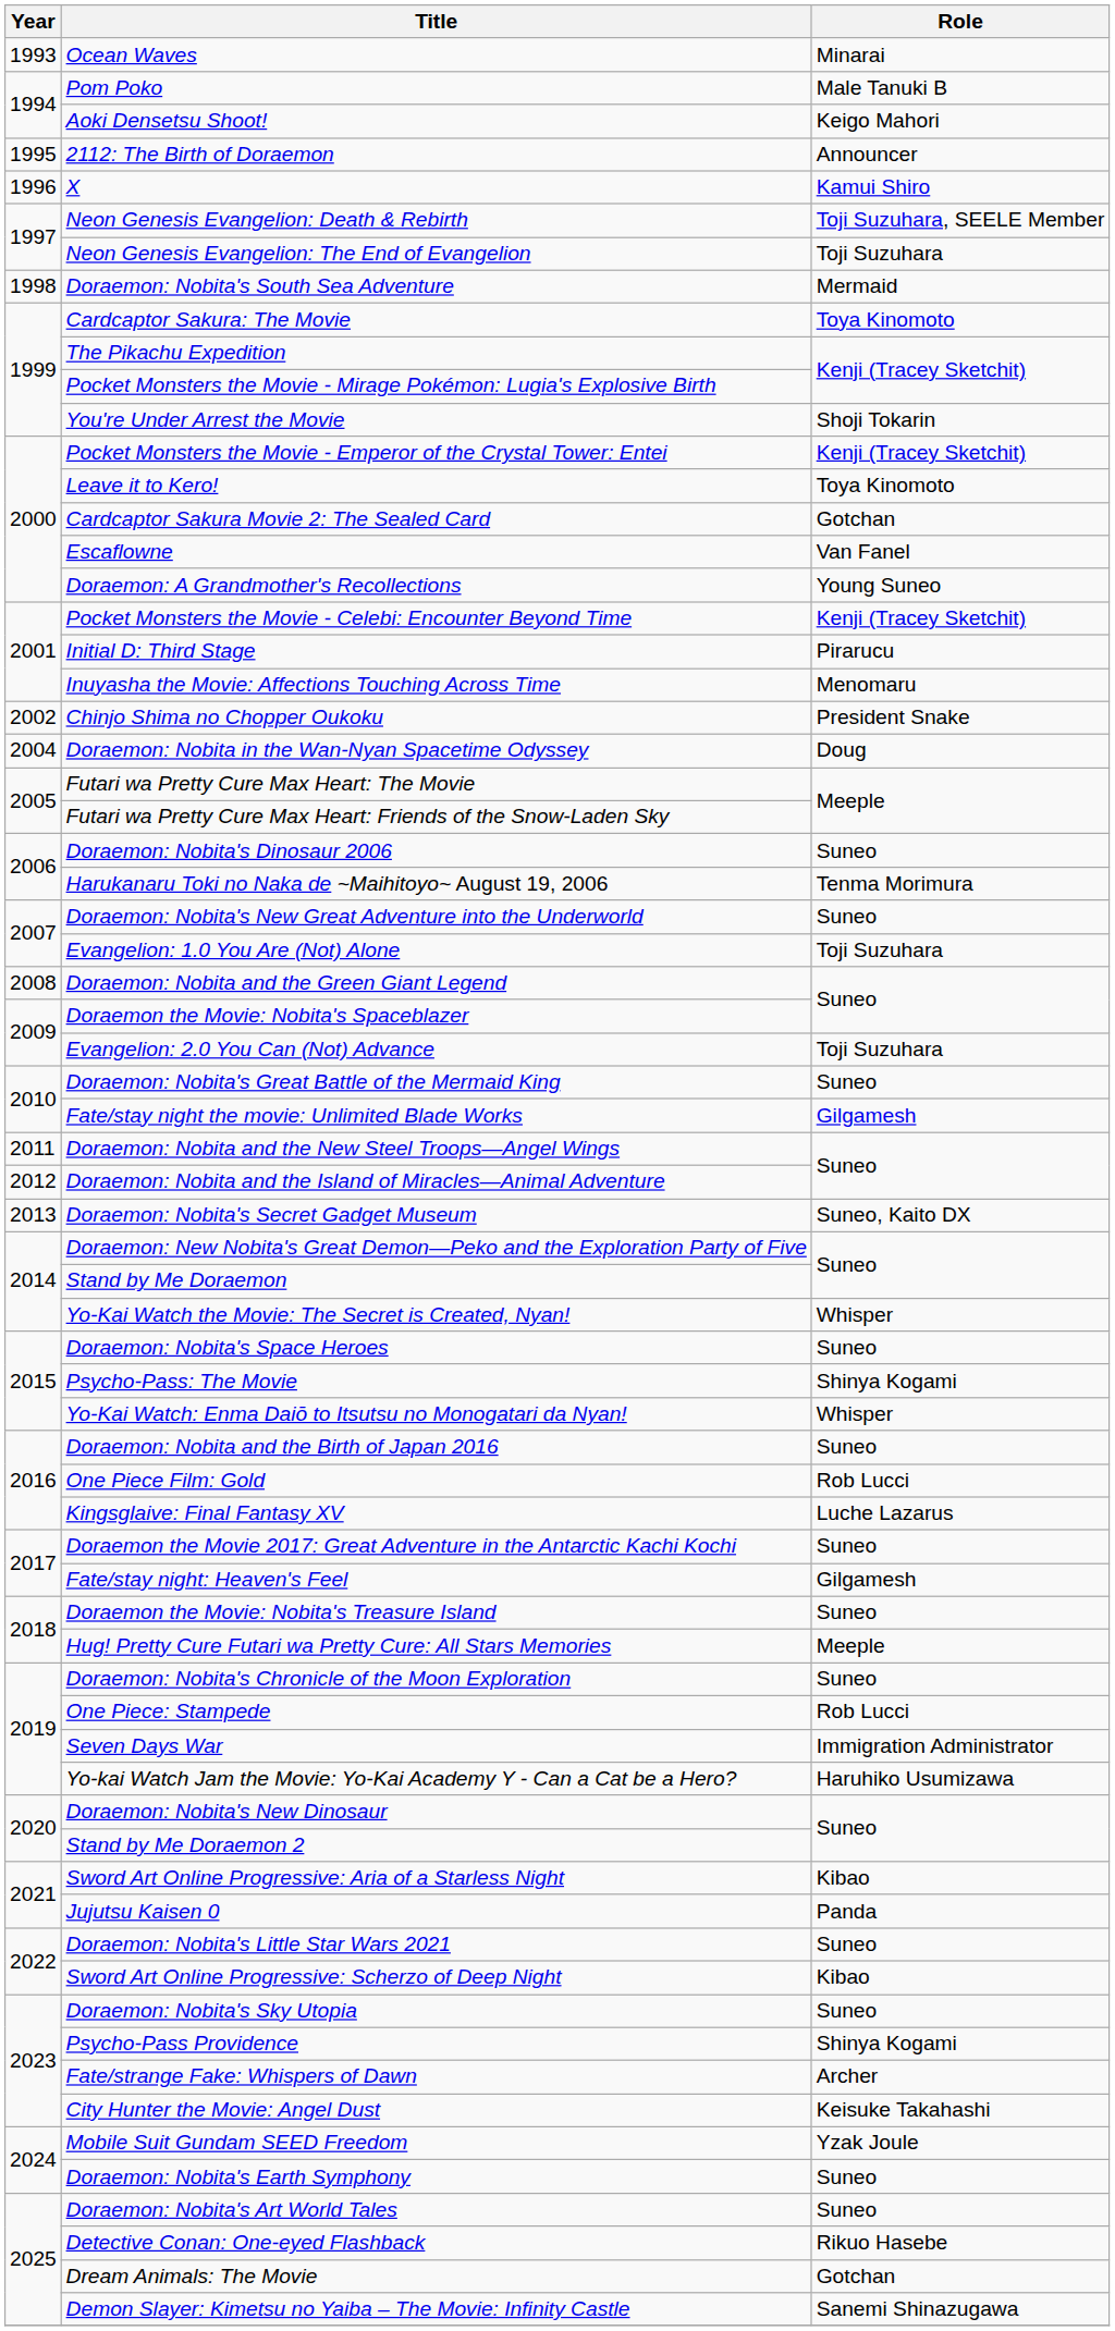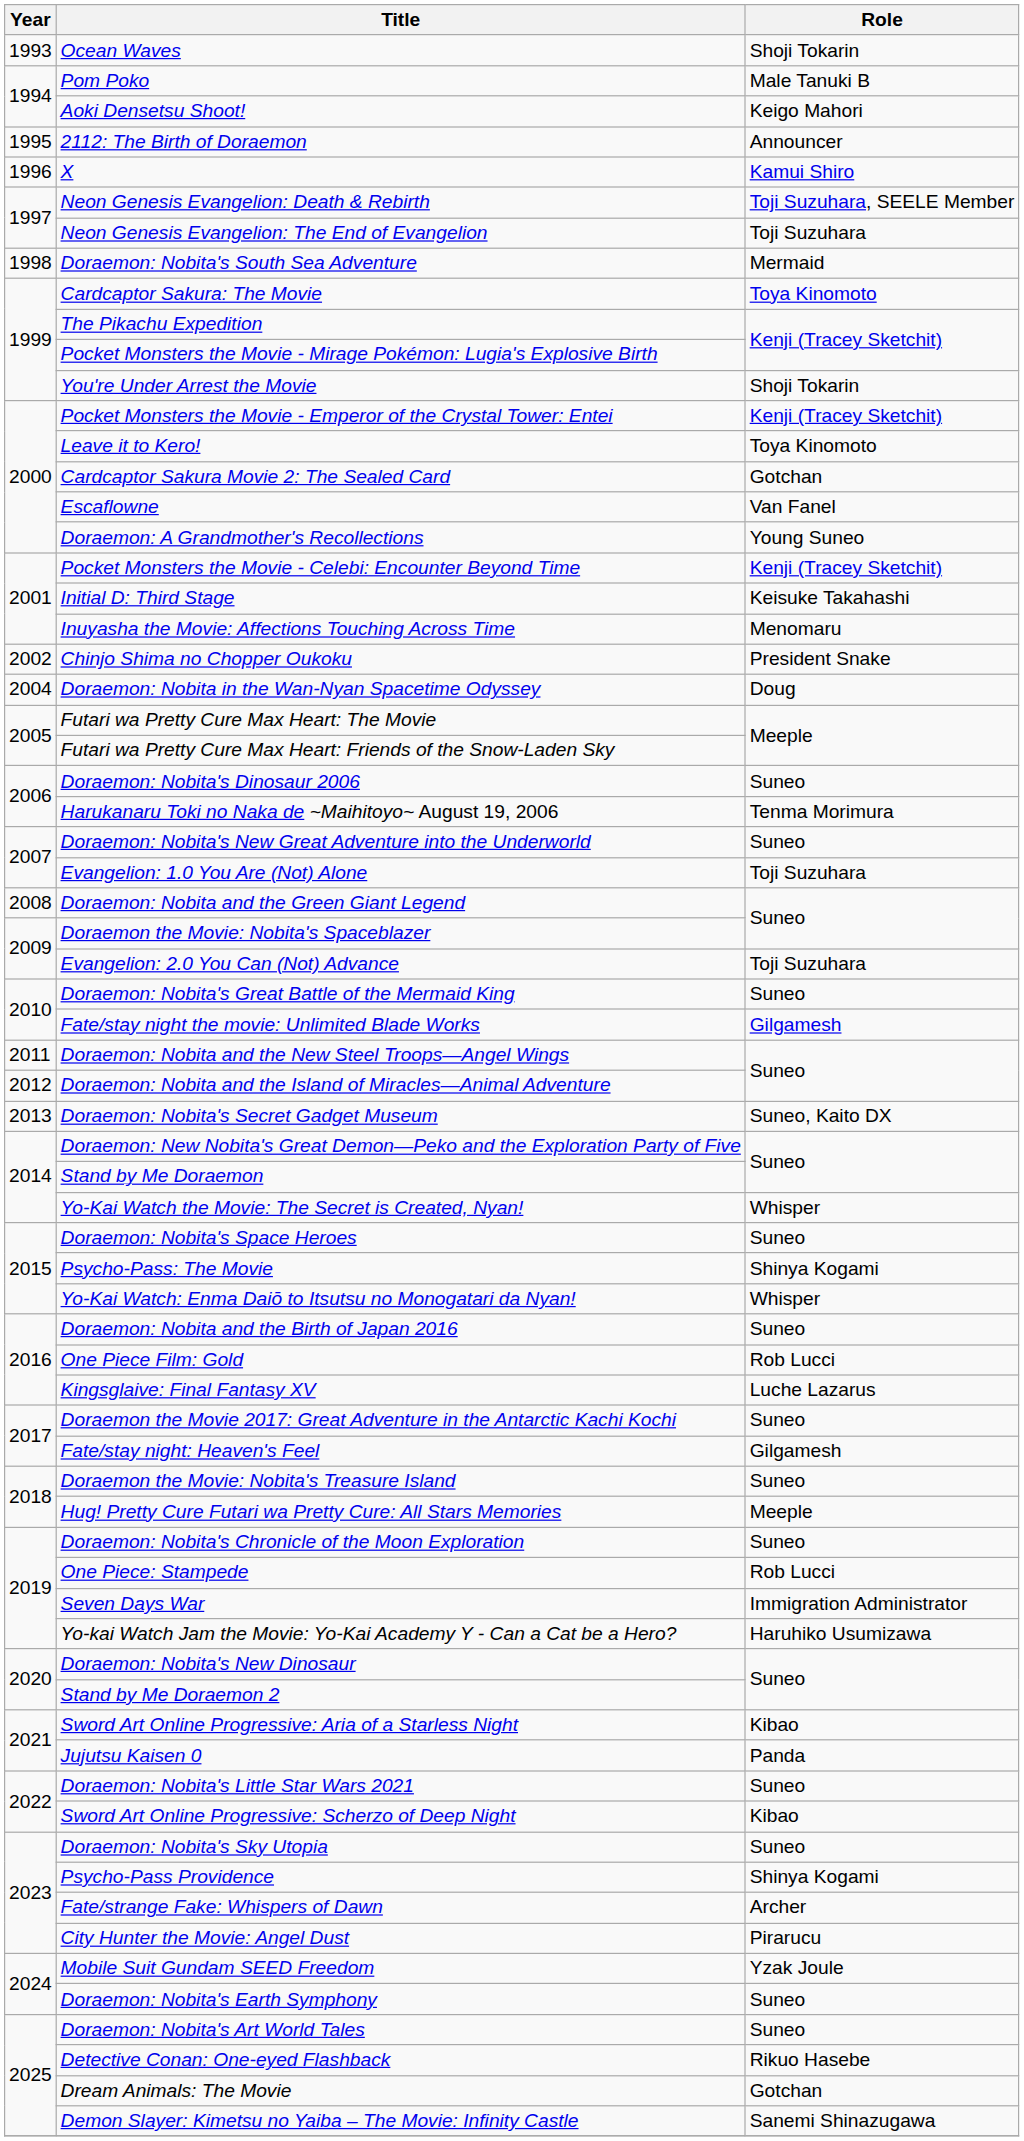Ocean Waves | Role: Minarai -> Shoji Tokarin
Initial D: Third Stage | Role: Pirarucu -> Keisuke Takahashi
City Hunter the Movie: Angel Dust | Role: Keisuke Takahashi -> Pirarucu
